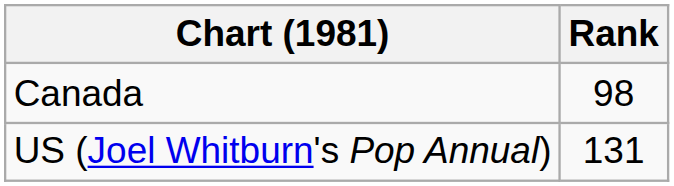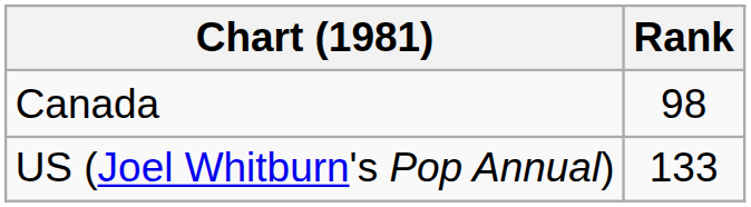US (Joel Whitburn's Pop Annual) | Rank: 131 -> 133
